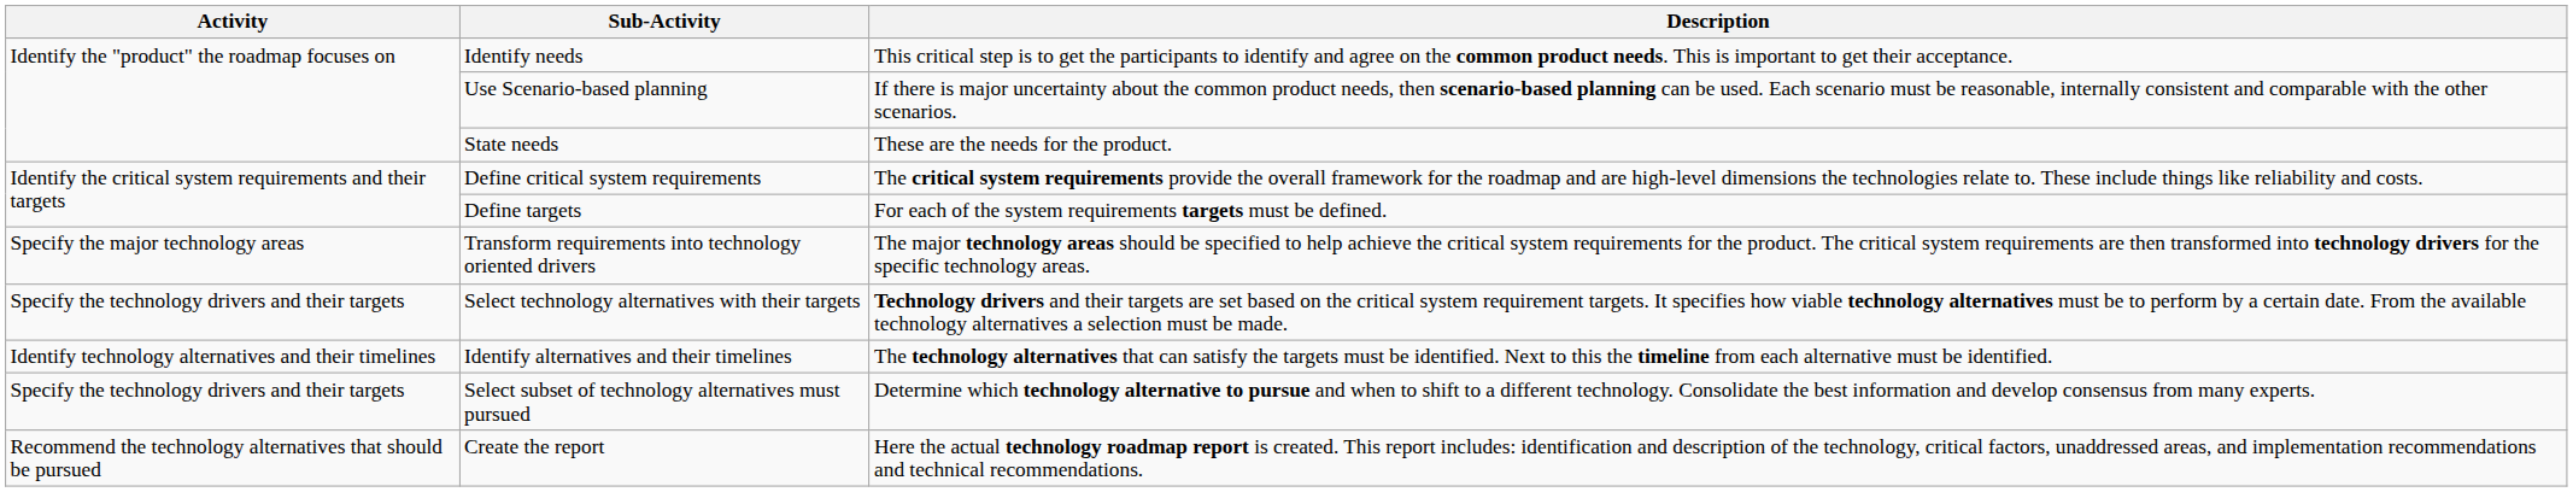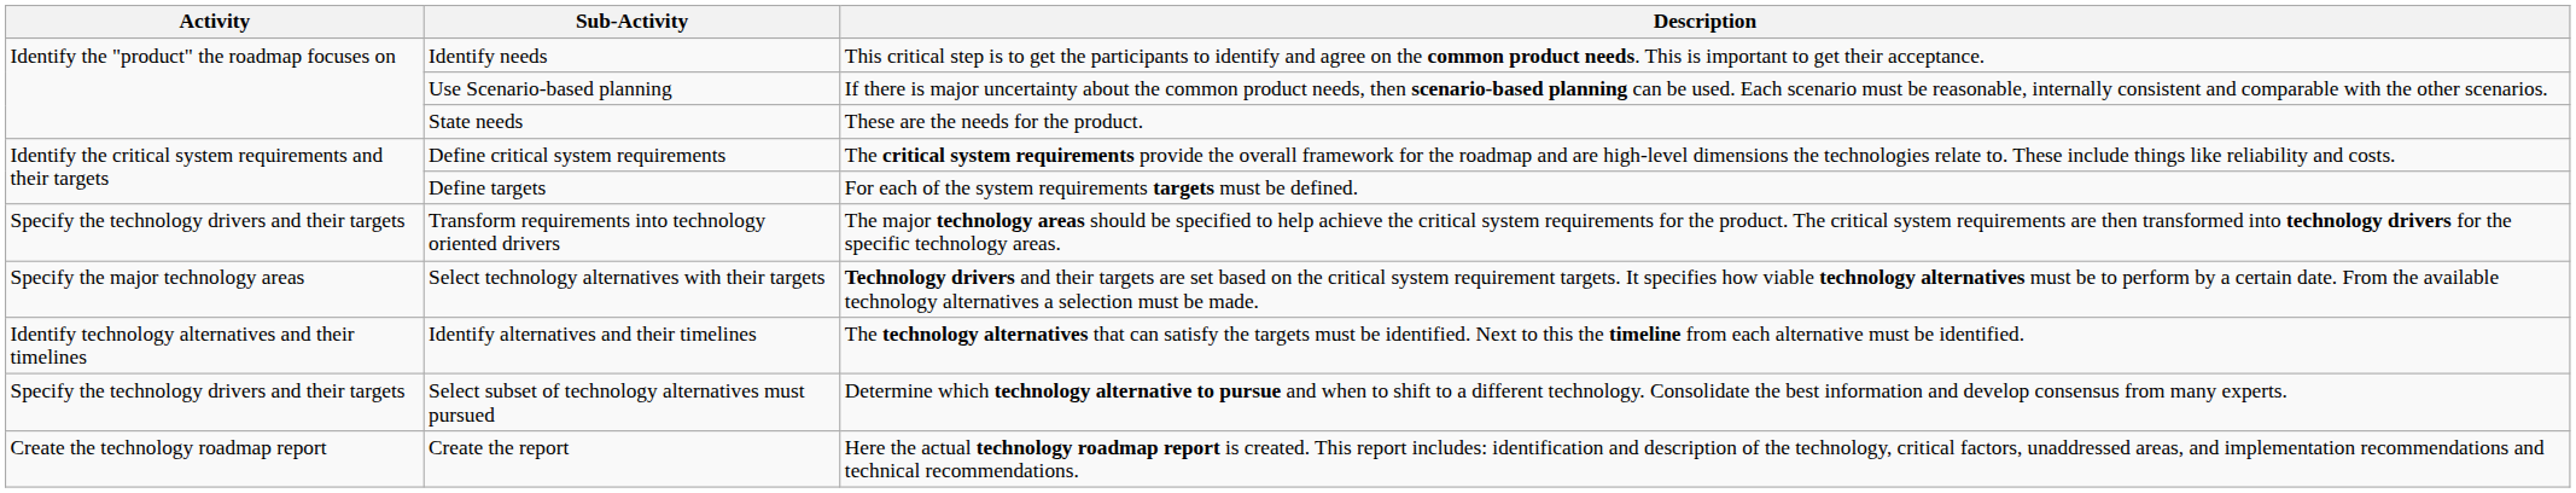Transform requirements into technology oriented drivers | Activity: Specify the major technology areas -> Specify the technology drivers and their targets
Select technology alternatives with their targets | Activity: Specify the technology drivers and their targets -> Specify the major technology areas
Create the report | Activity: Recommend the technology alternatives that should be pursued -> Create the technology roadmap report
